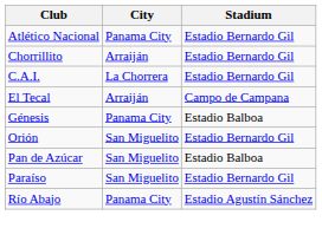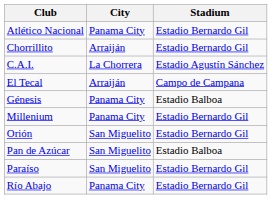C.A.I. | Stadium: Estadio Bernardo Gil -> Estadio Agustín Sánchez
+ row: Millenium | Panama City | Estadio Bernardo Gil
Río Abajo | Stadium: Estadio Agustín Sánchez -> Estadio Bernardo Gil
